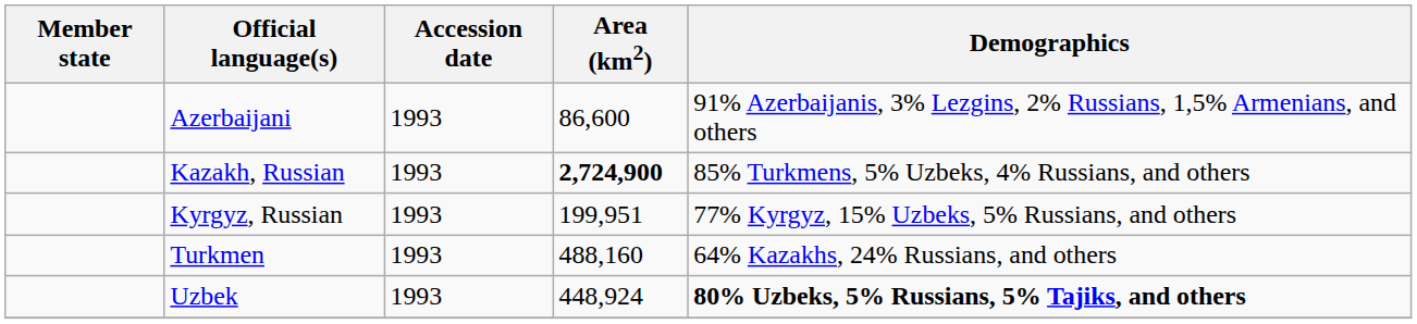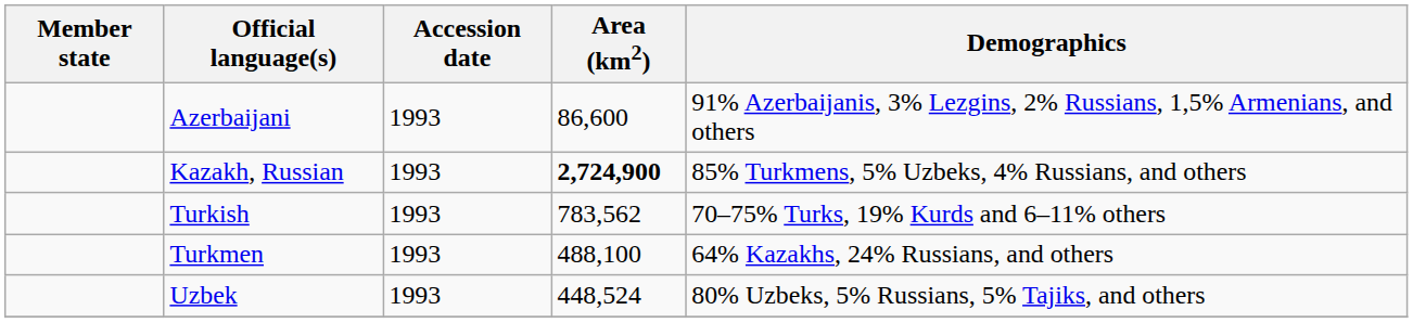- row: Kyrgyz, Russian | 1993 | 199,951 | 77% Kyrgyz, 15% Uzbeks, 5% Russians, and others
+ row: Turkish | 1993 | 783,562 | 70–75% Turks, 19% Kurds and 6–11% others
Turkmen | Area (km2): 488,160 -> 488,100
Uzbek | Area (km2): 448,924 -> 448,524
Uzbek | Demographics: bold -> normal
